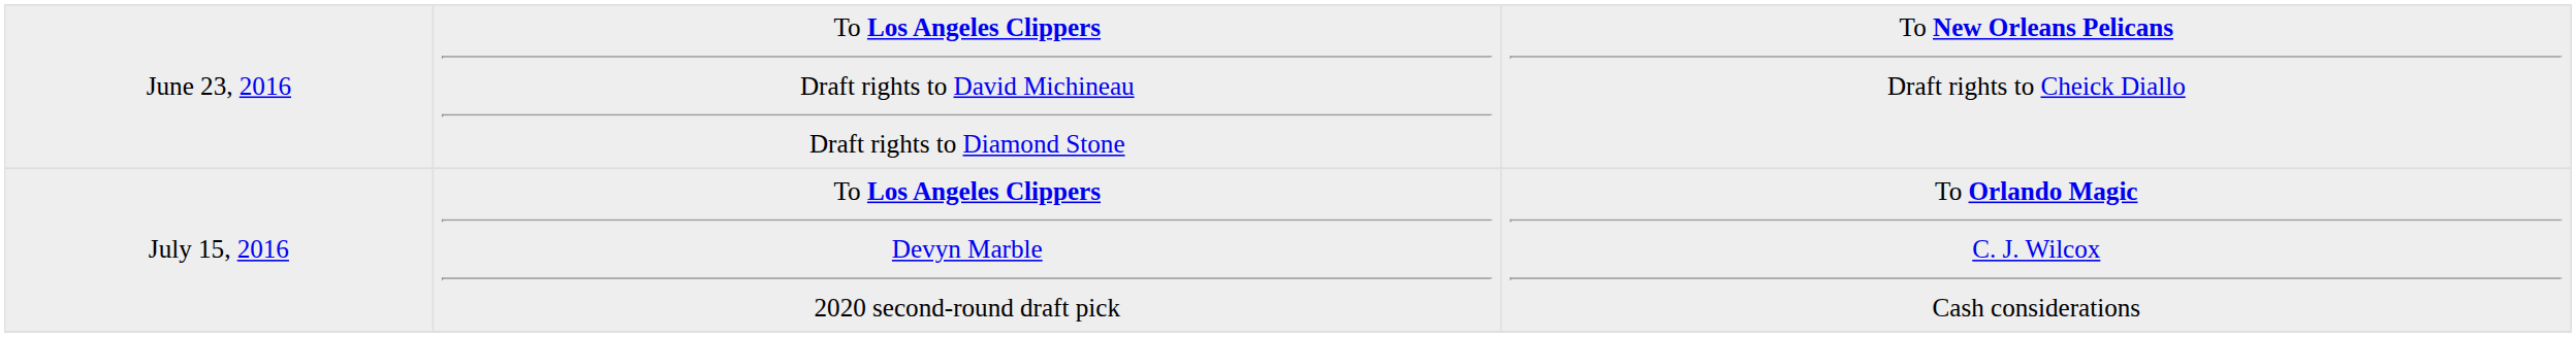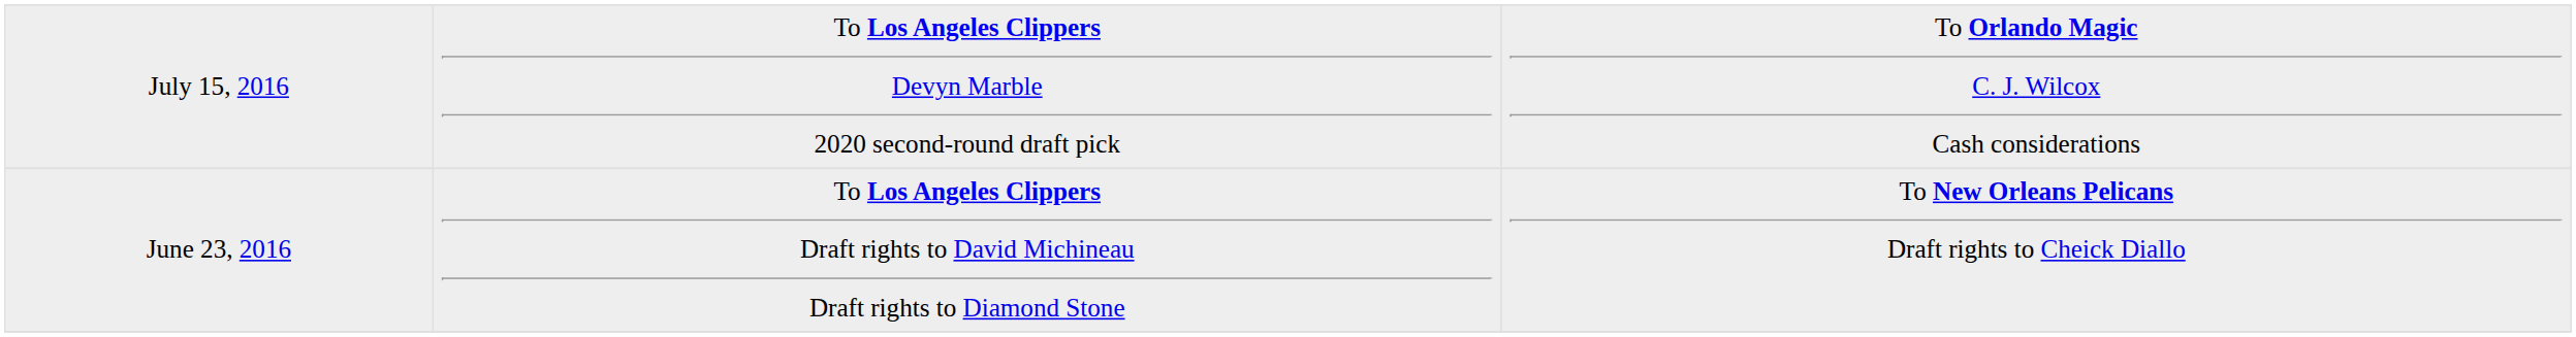rows swapped: June 23, 2016 <-> July 15, 2016
